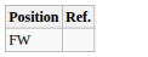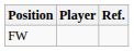+ column: Player
